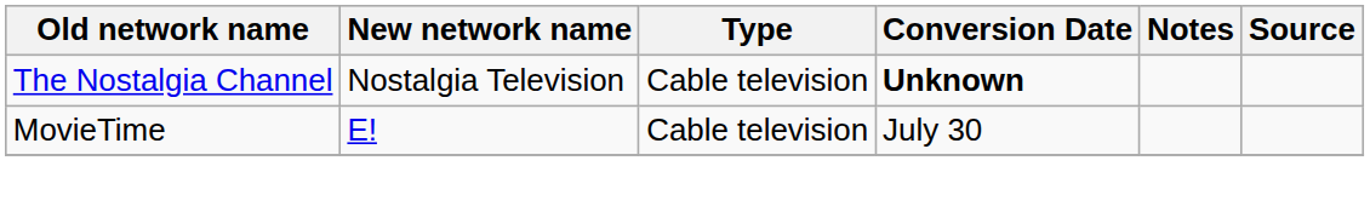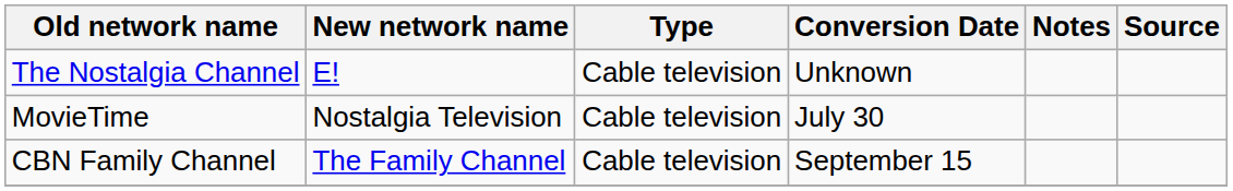The Nostalgia Channel | New network name: Nostalgia Television -> E!
The Nostalgia Channel | Conversion Date: bold -> normal
MovieTime | New network name: E! -> Nostalgia Television
+ row: CBN Family Channel | The Family Channel | Cable television | September 15
